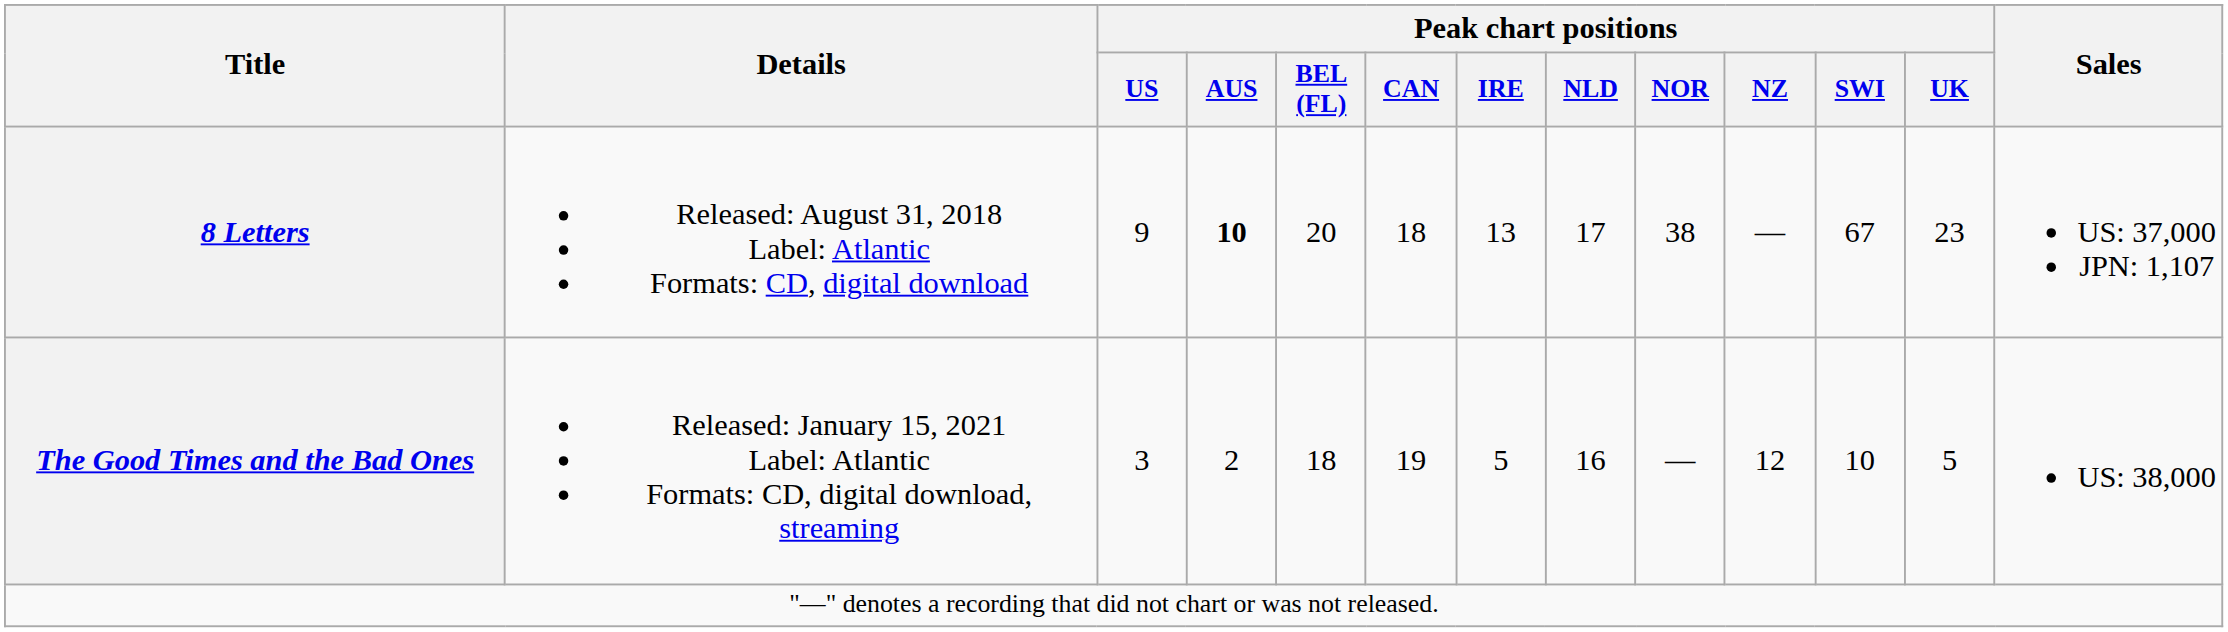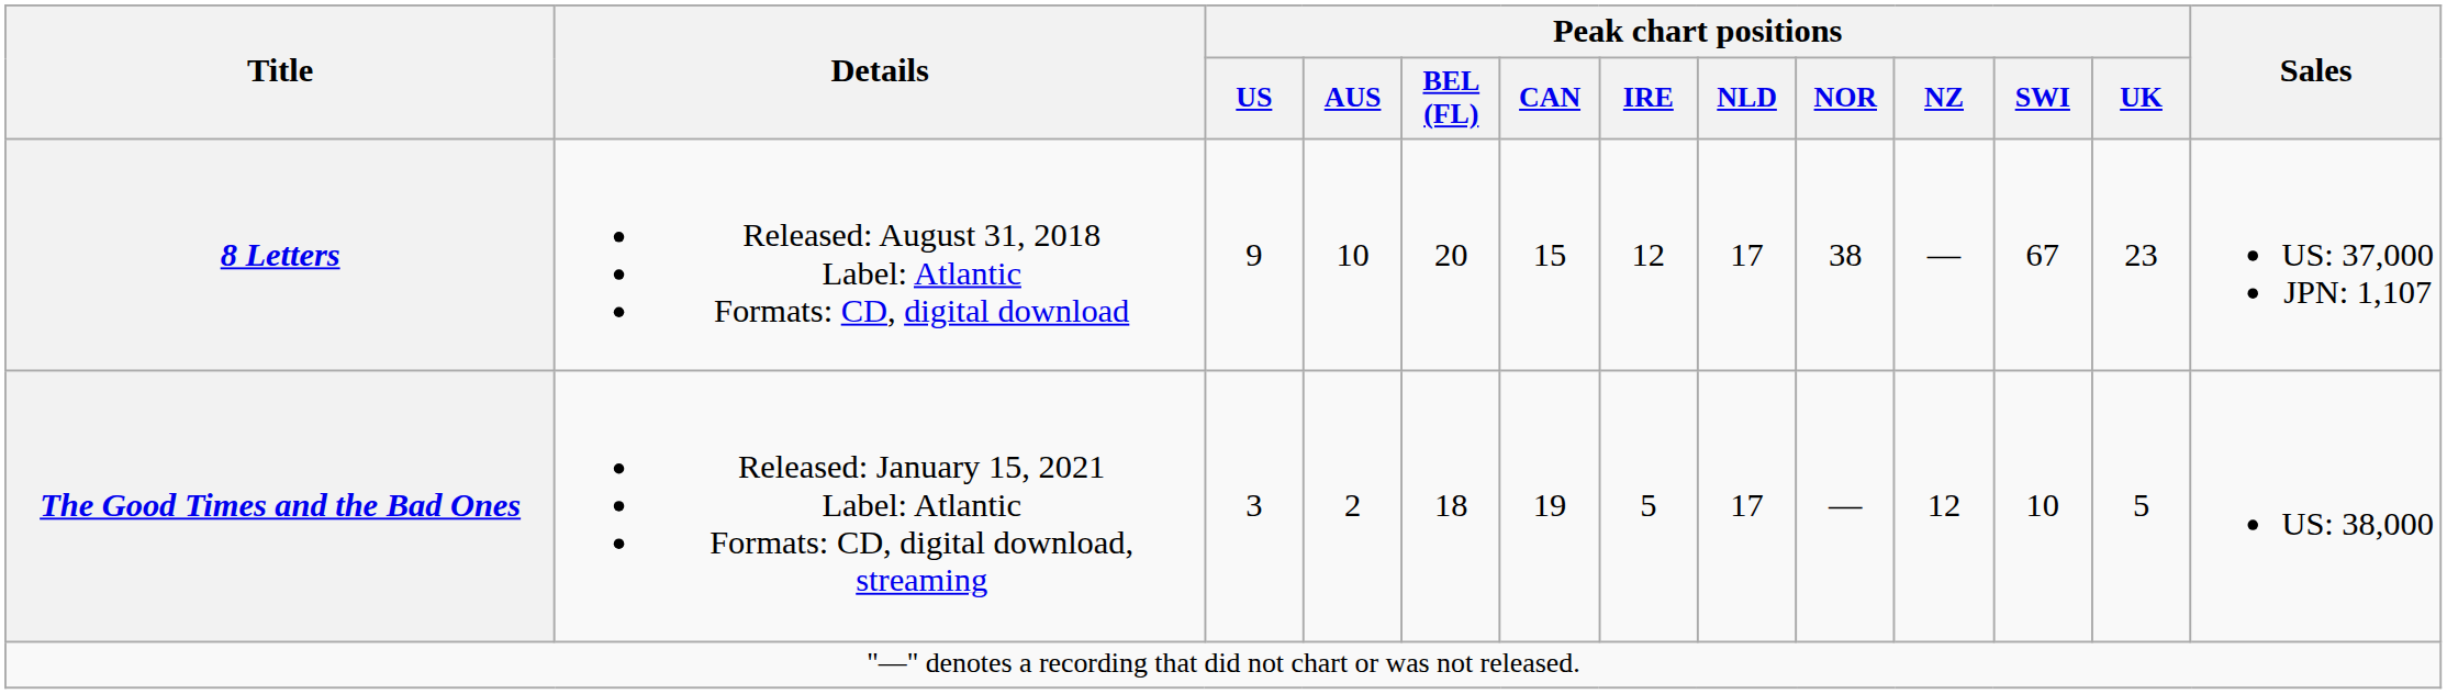8 Letters | Peak chart positions / AUS: bold -> normal
8 Letters | Peak chart positions / CAN: 18 -> 15
8 Letters | Peak chart positions / IRE: 13 -> 12
The Good Times and the Bad Ones | Peak chart positions / NLD: 16 -> 17
